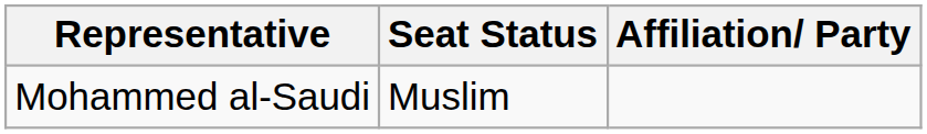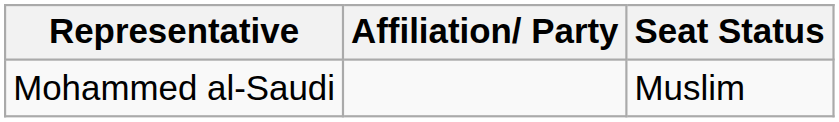columns swapped: Affiliation/ Party <-> Seat Status
